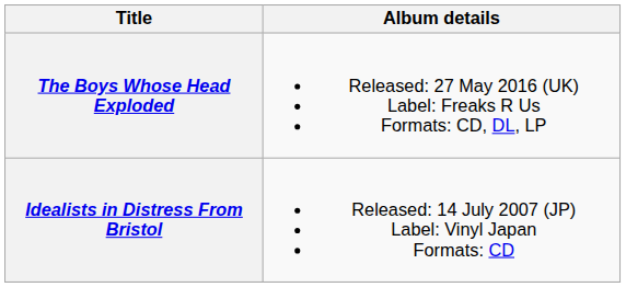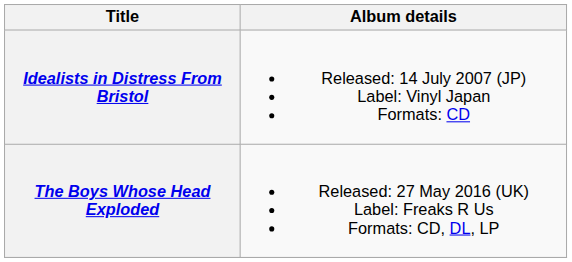rows swapped: Idealists in Distress From Bristol <-> The Boys Whose Head Exploded
